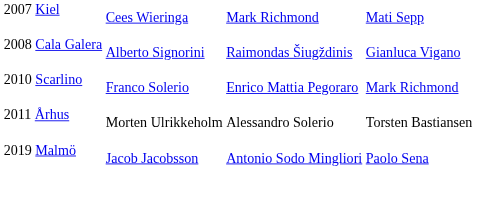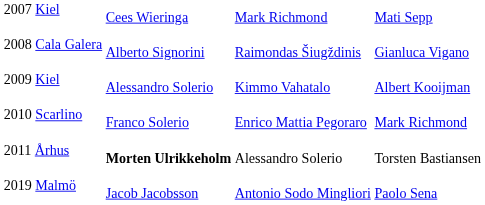+ row: 2009 Kiel | Alessandro Solerio | Kimmo Vahatalo | Albert Kooijman
2011 Århus | column 2: normal -> bold
